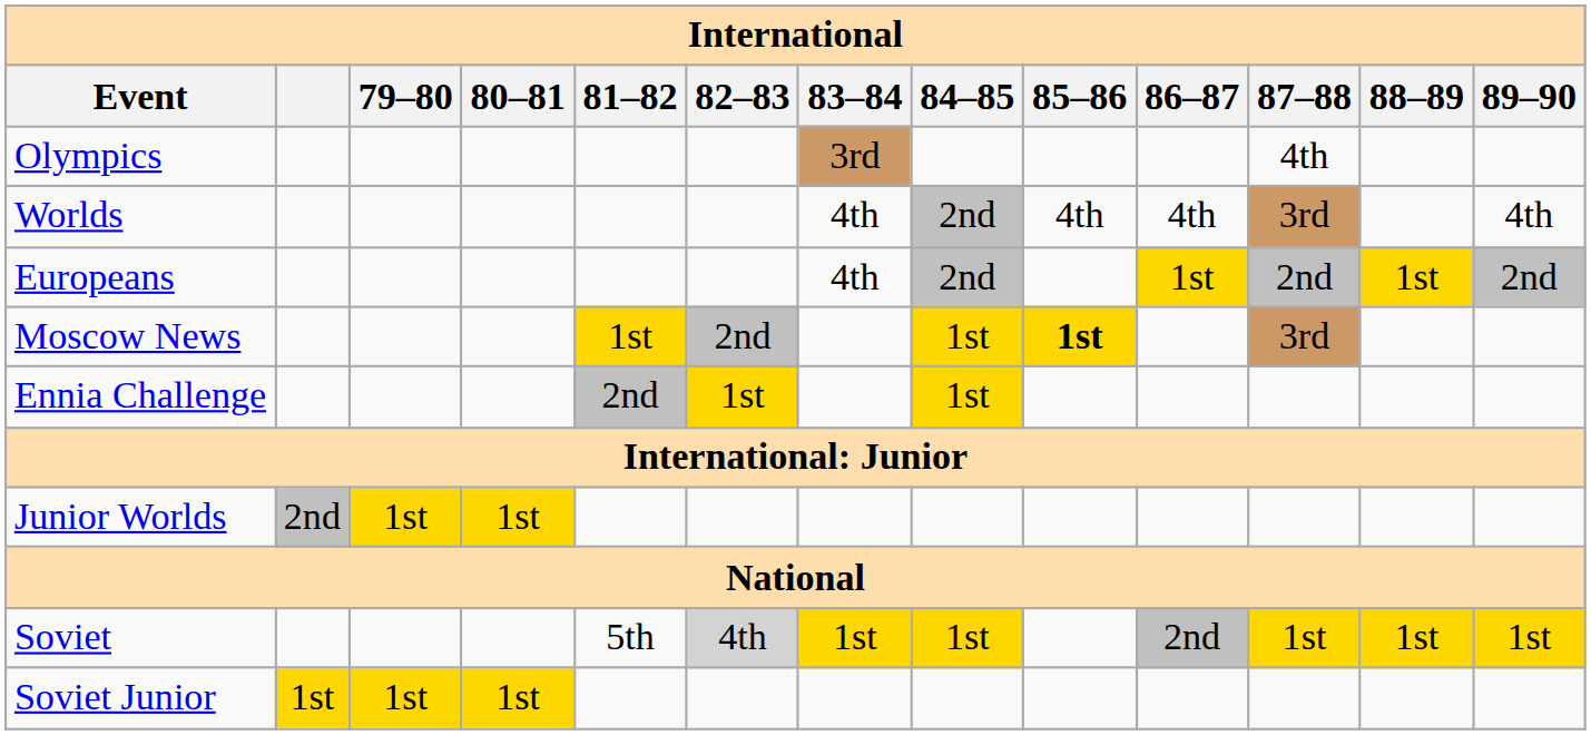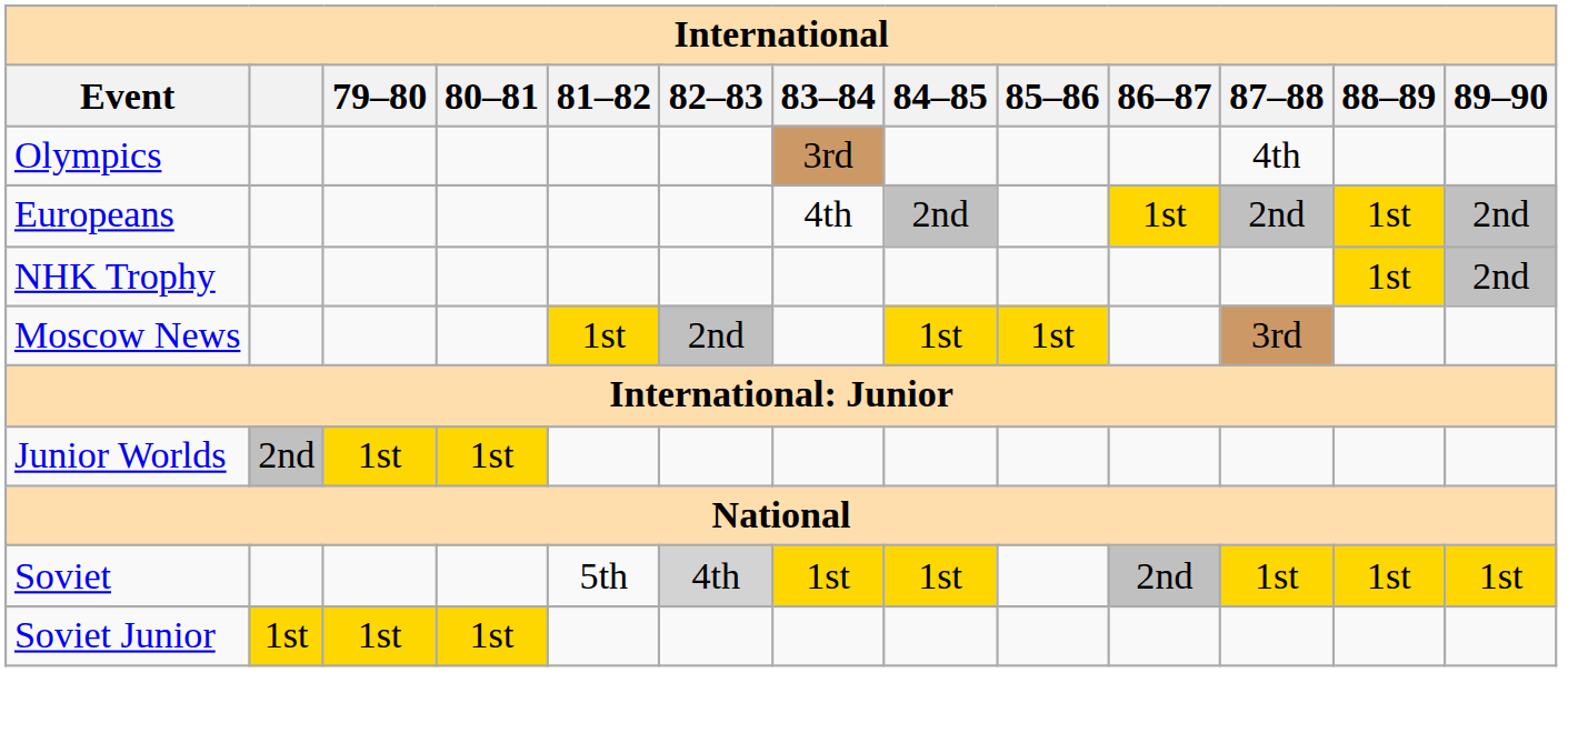- row: Worlds | 4th | 2nd | 4th | 4th | 3rd | 4th
+ row: NHK Trophy | 1st | 2nd
Moscow News | 85–86: bold -> normal
- row: Ennia Challenge | 2nd | 1st | 1st
